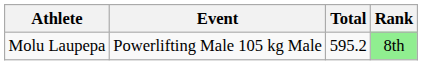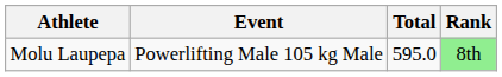Molu Laupepa | Total: 595.2 -> 595.0
